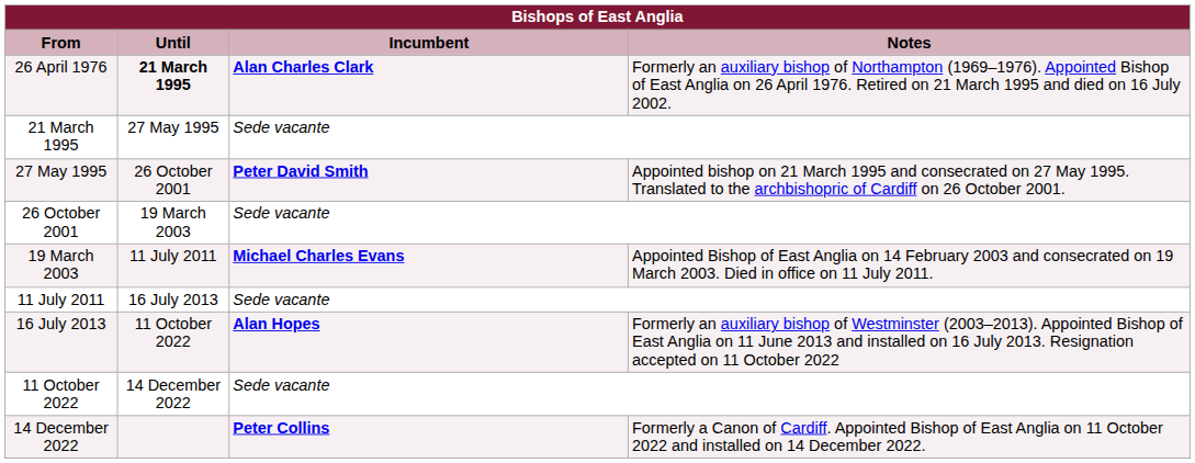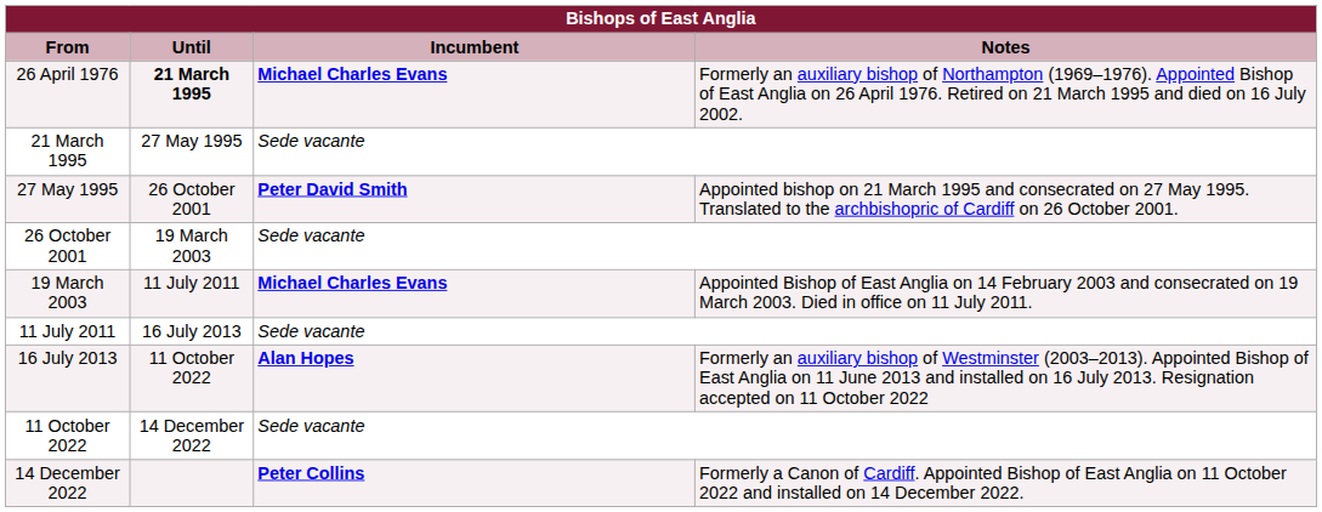26 April 1976 | Incumbent: Alan Charles Clark -> Michael Charles Evans
